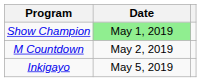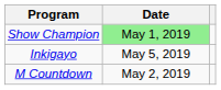rows swapped: M Countdown <-> Inkigayo
